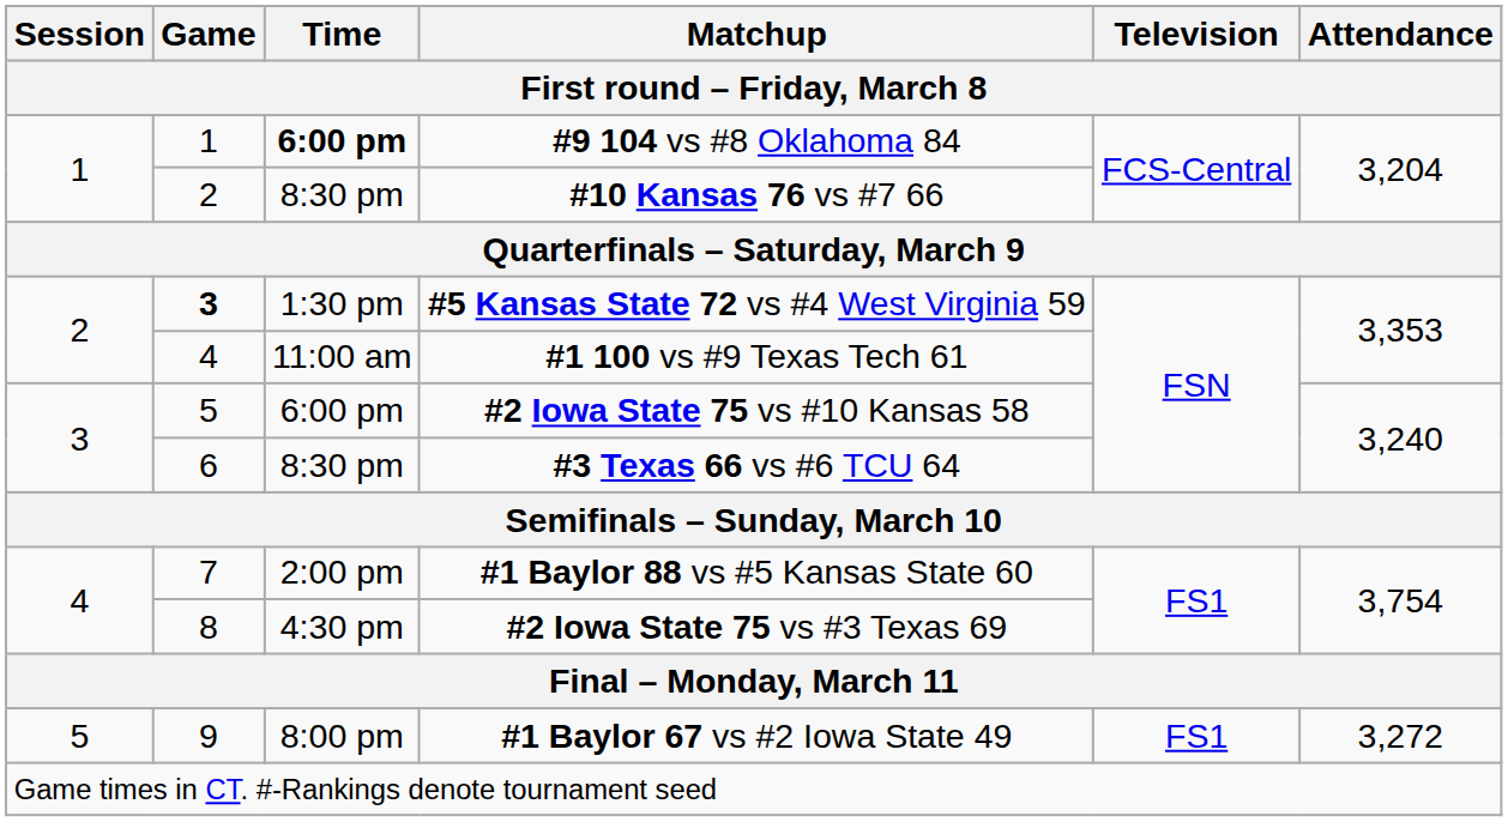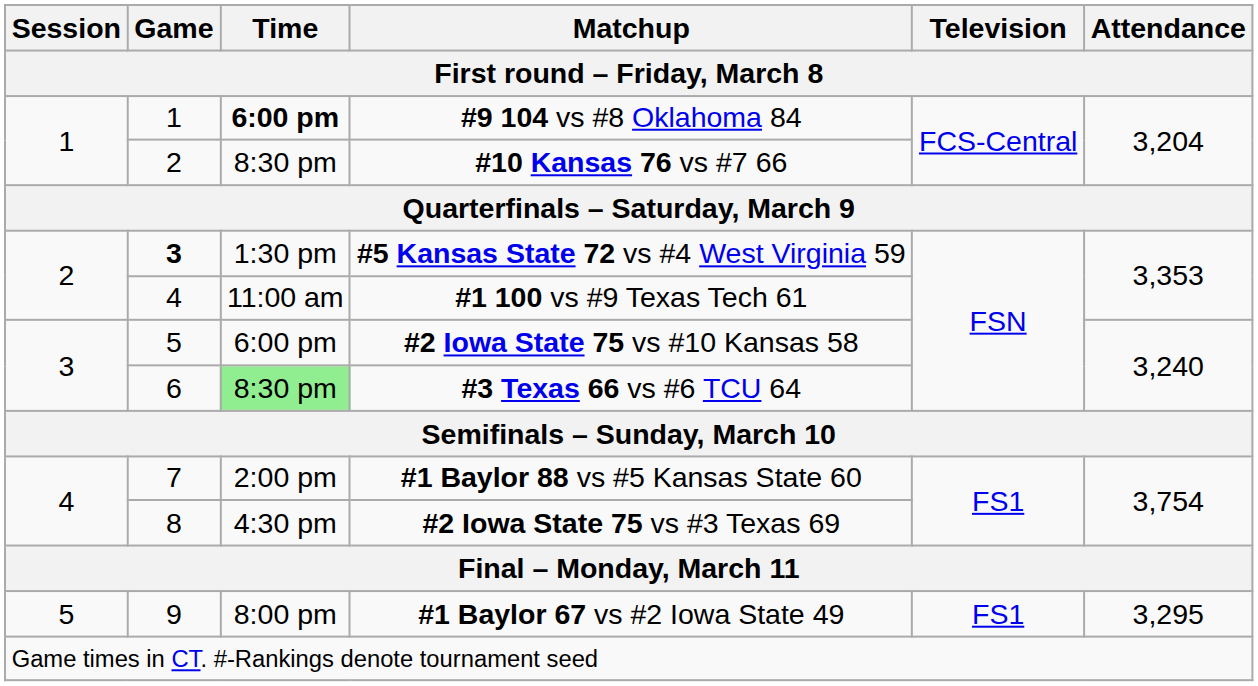#3 Texas 66 vs #6 TCU 64 | Time: no background -> lightgreen background
#1 Baylor 67 vs #2 Iowa State 49 | Attendance: 3,272 -> 3,295
